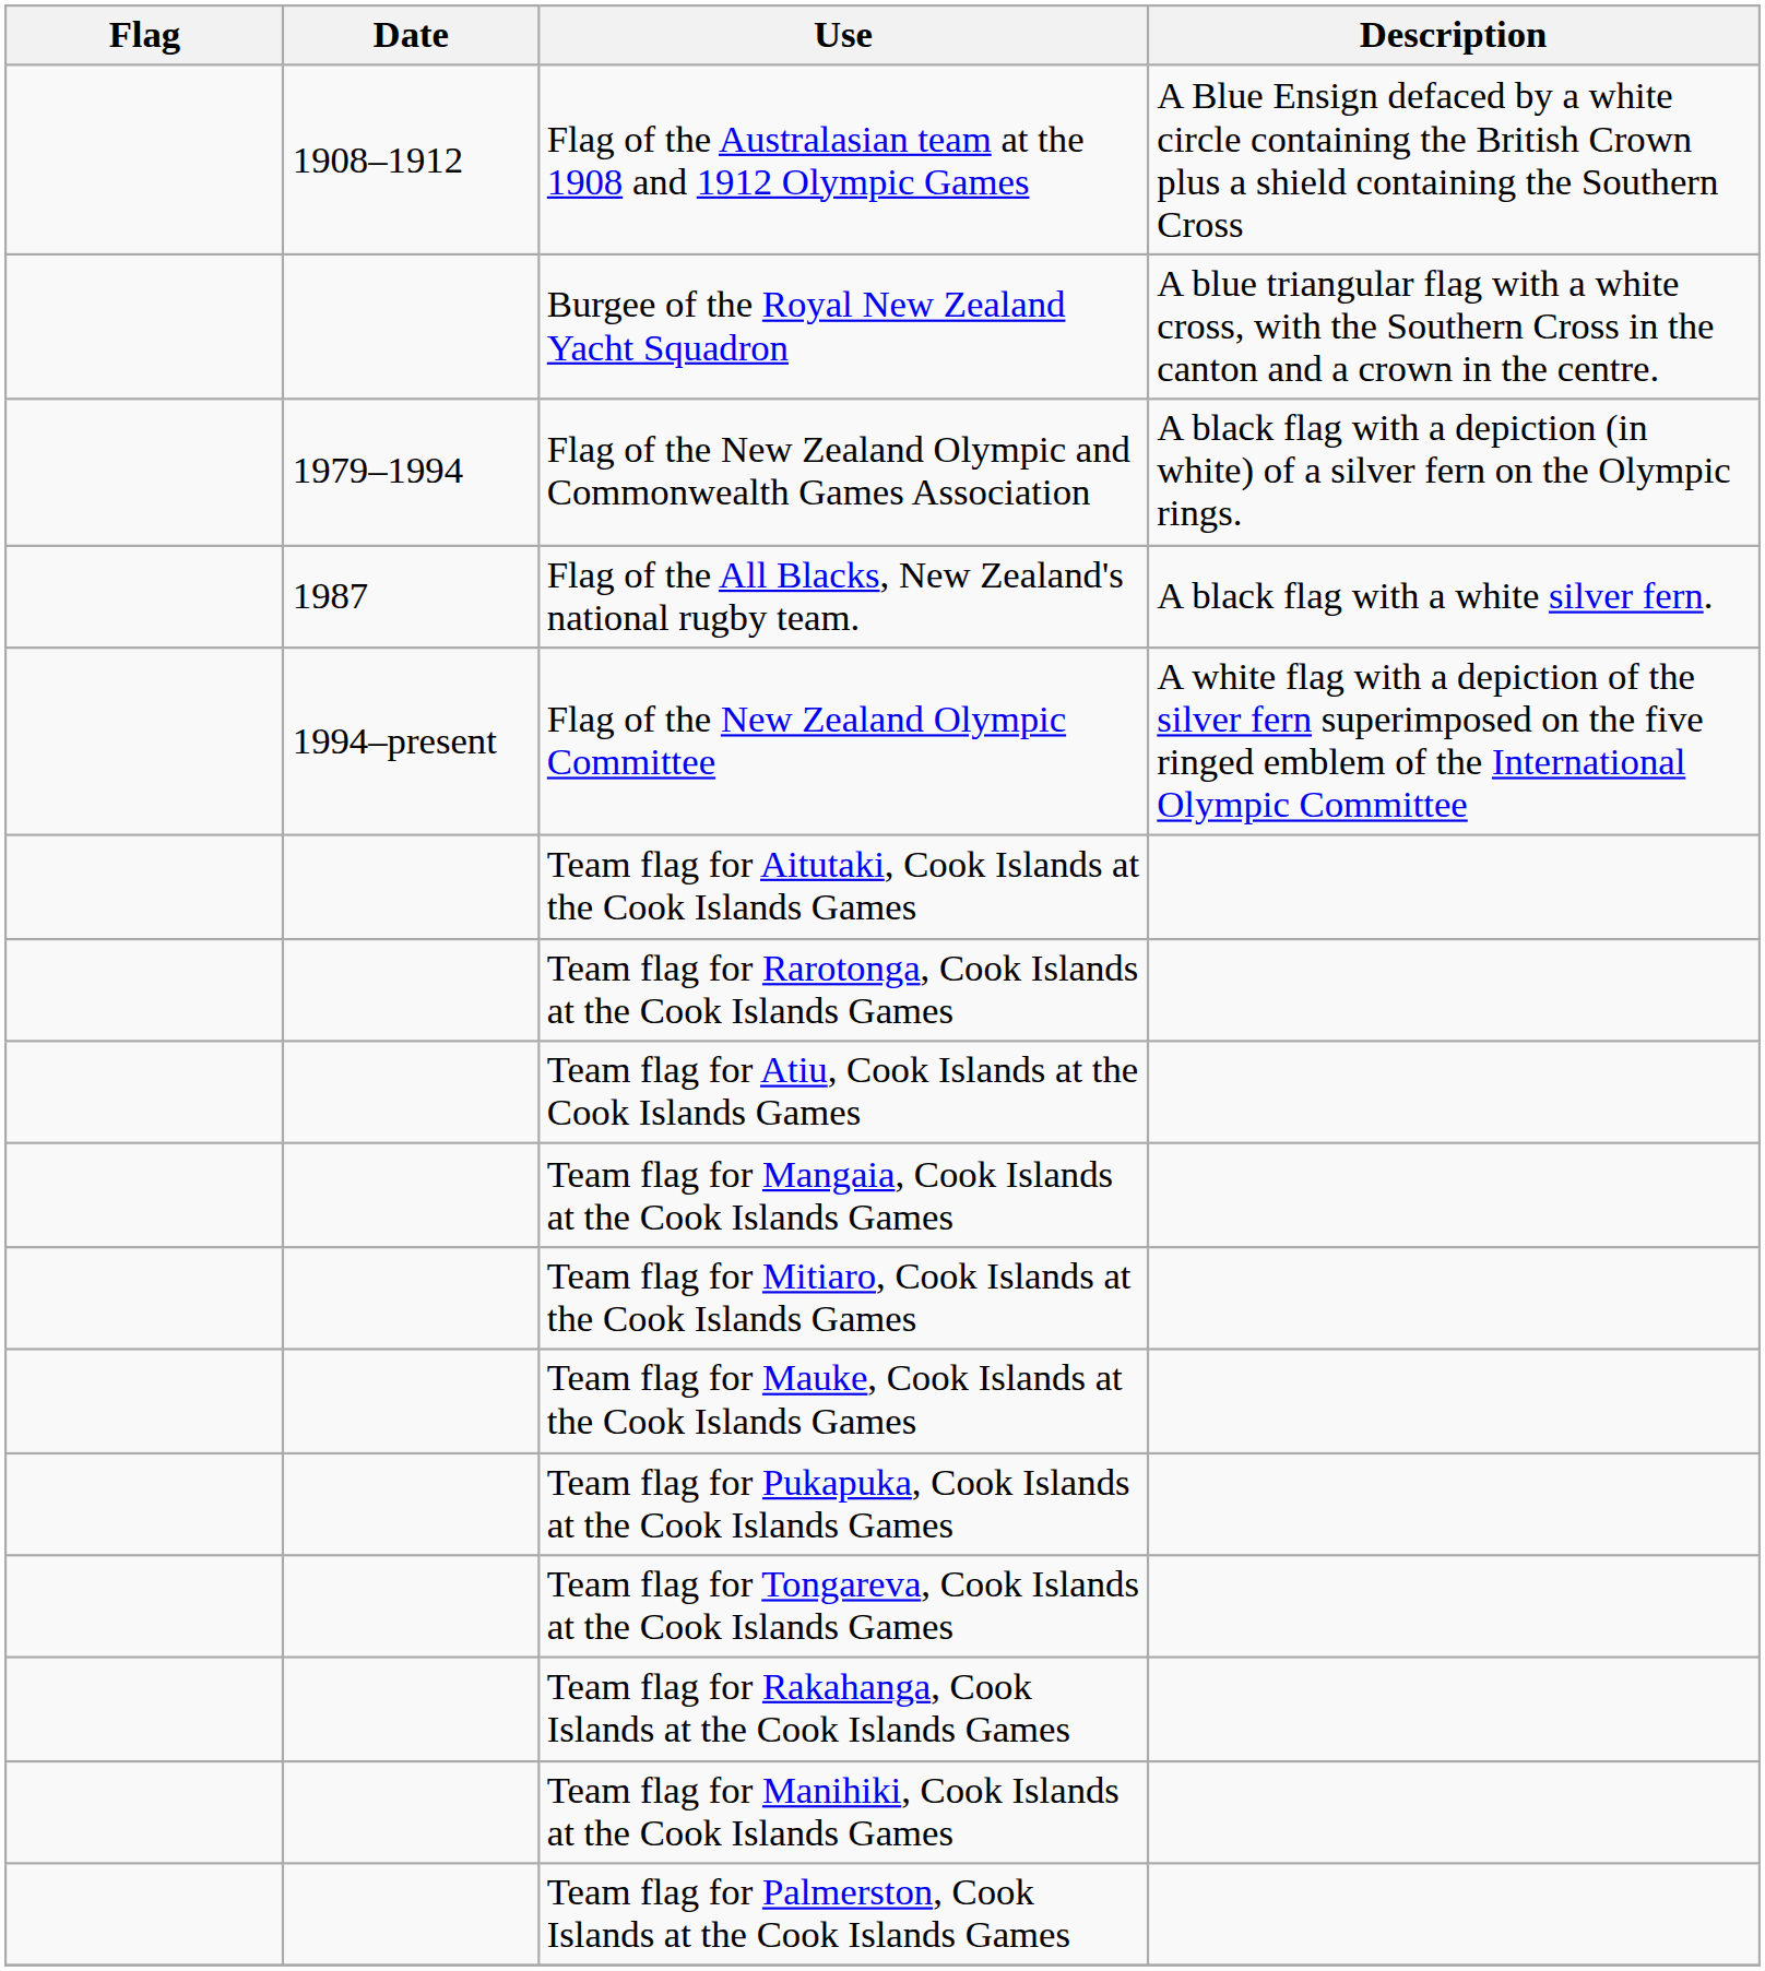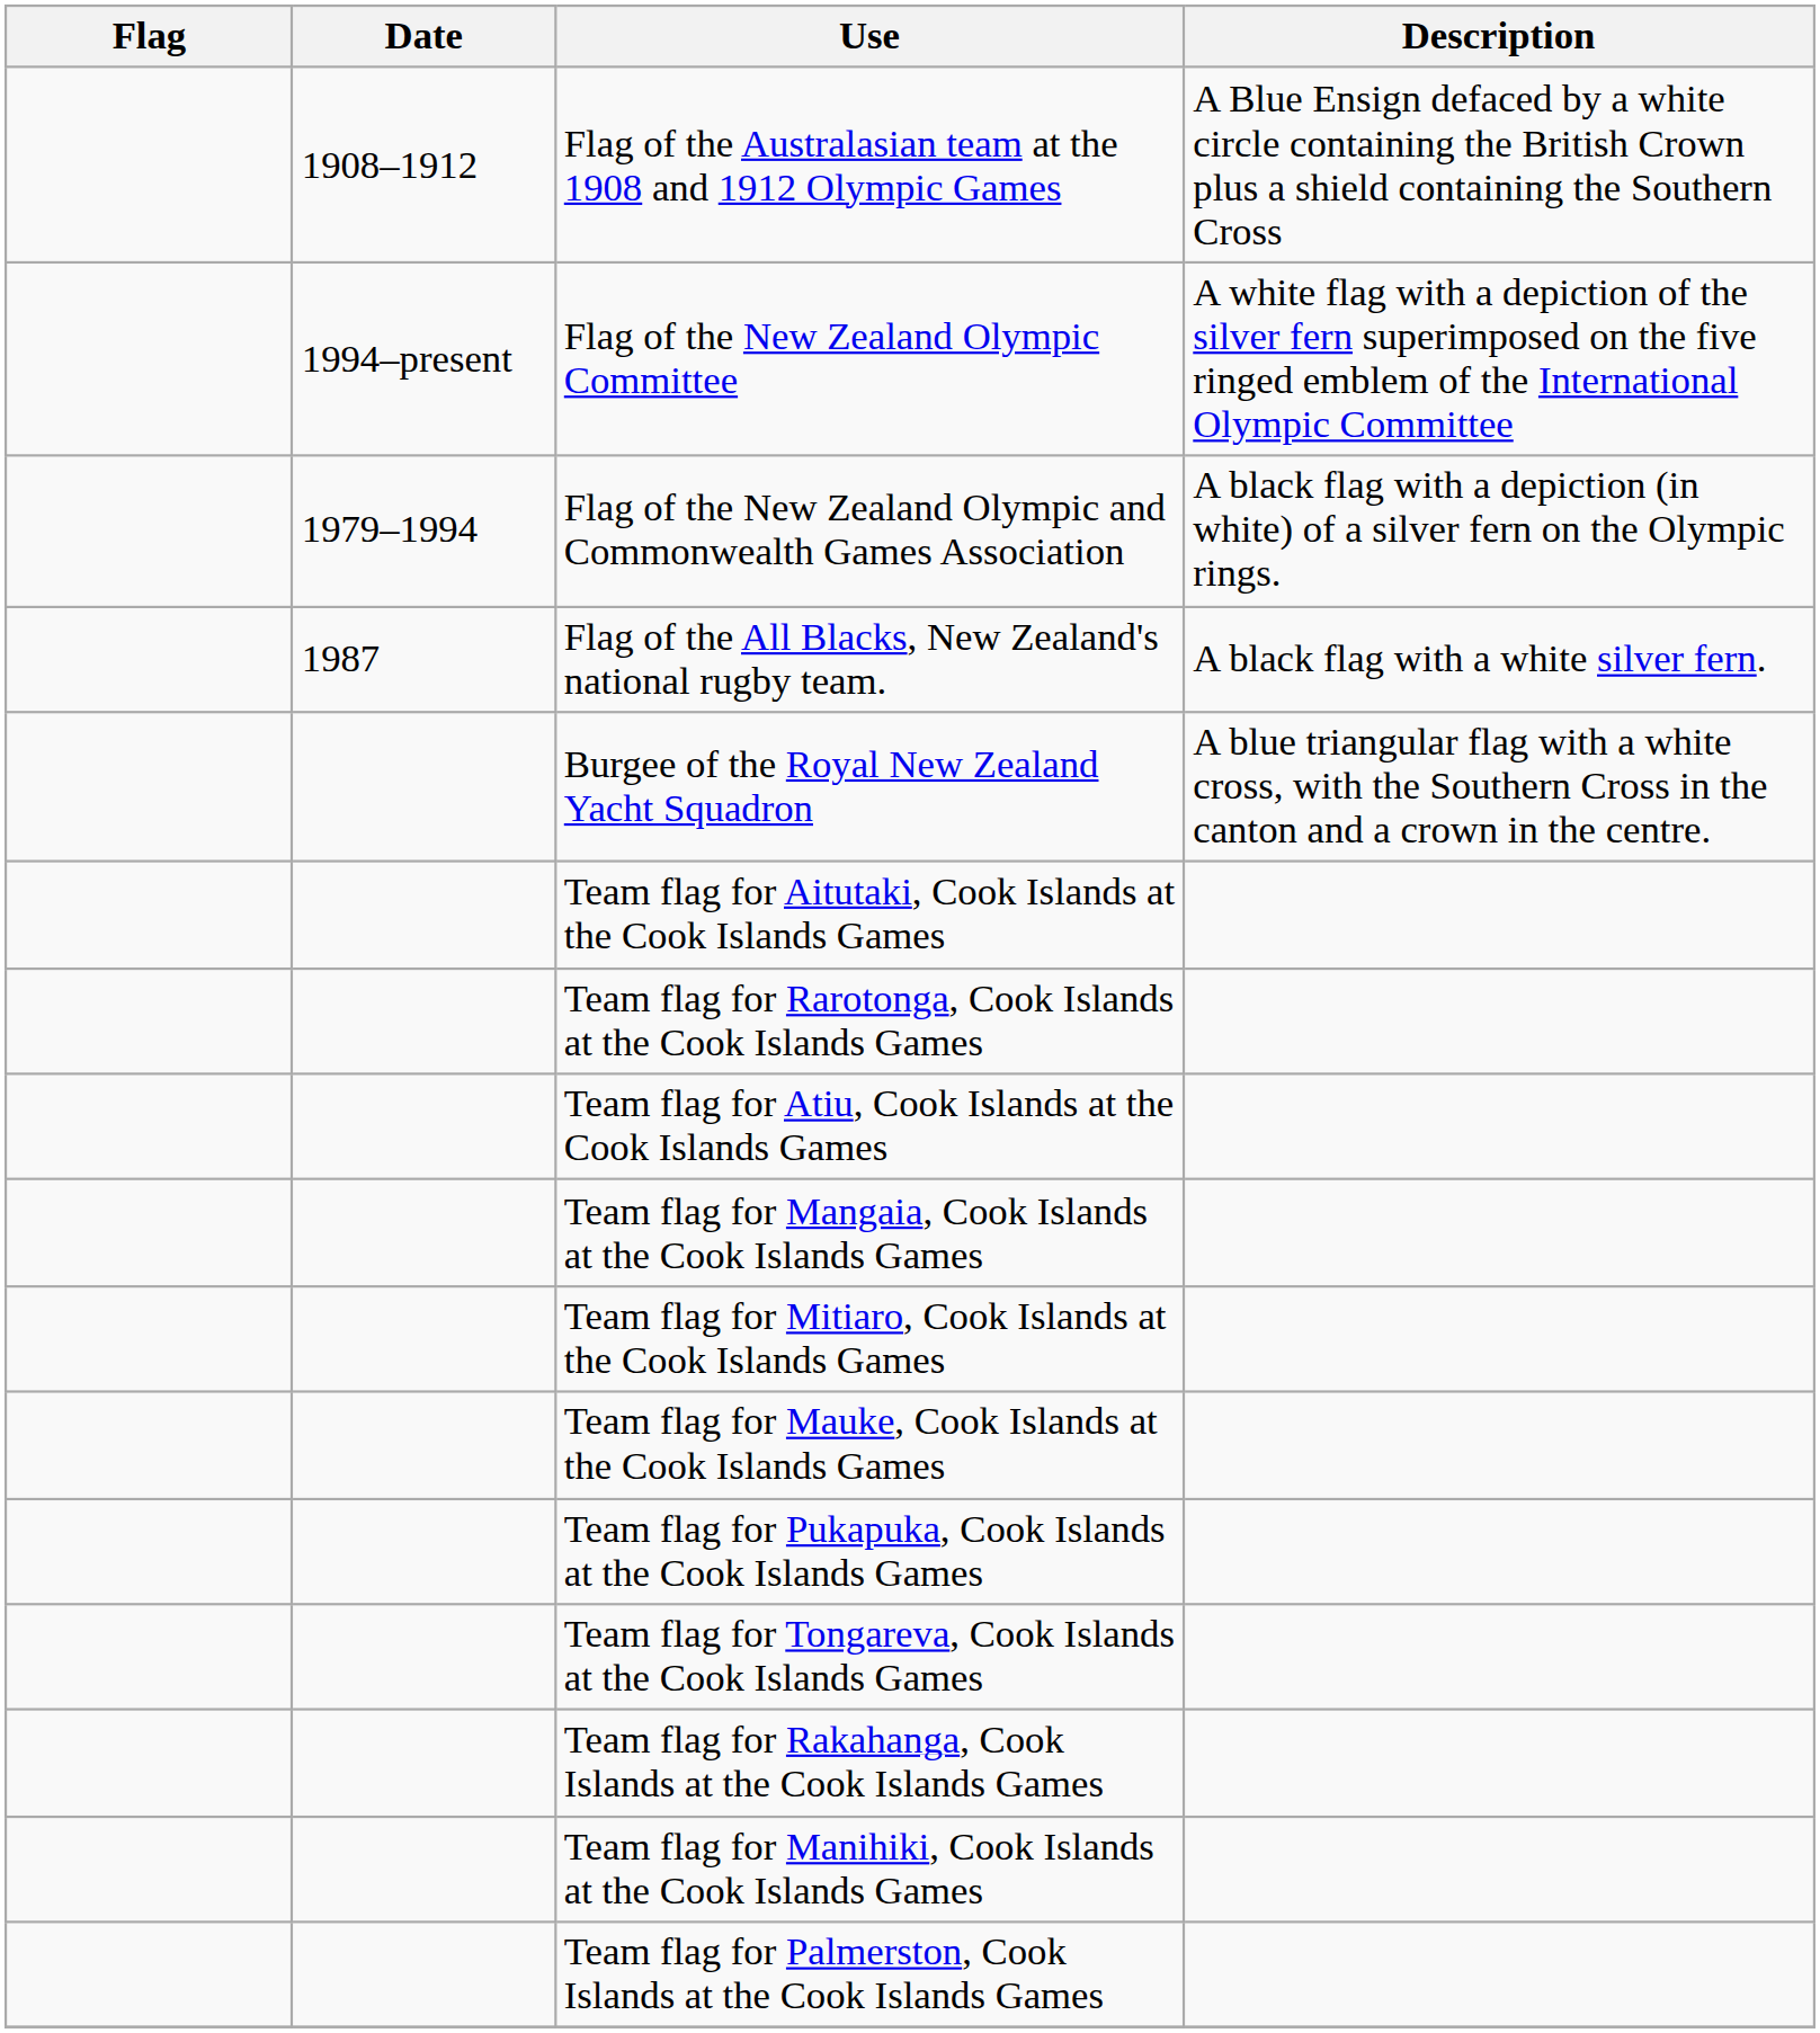rows swapped: Flag of the New Zealand Olympic Committee <-> Burgee of the Royal New Zealand Yacht Squadron
